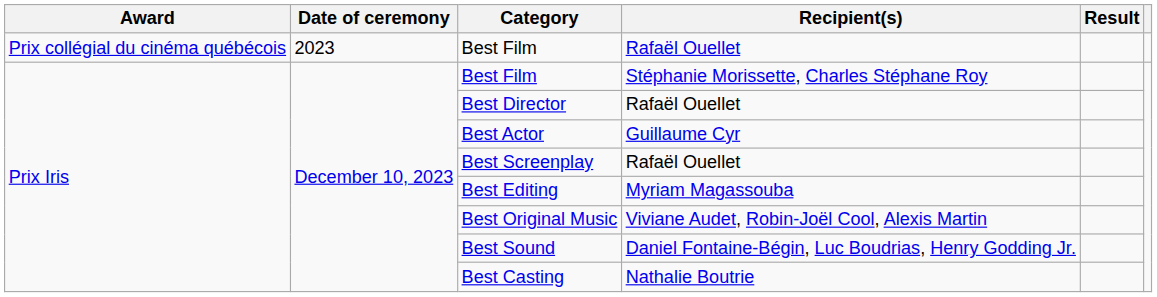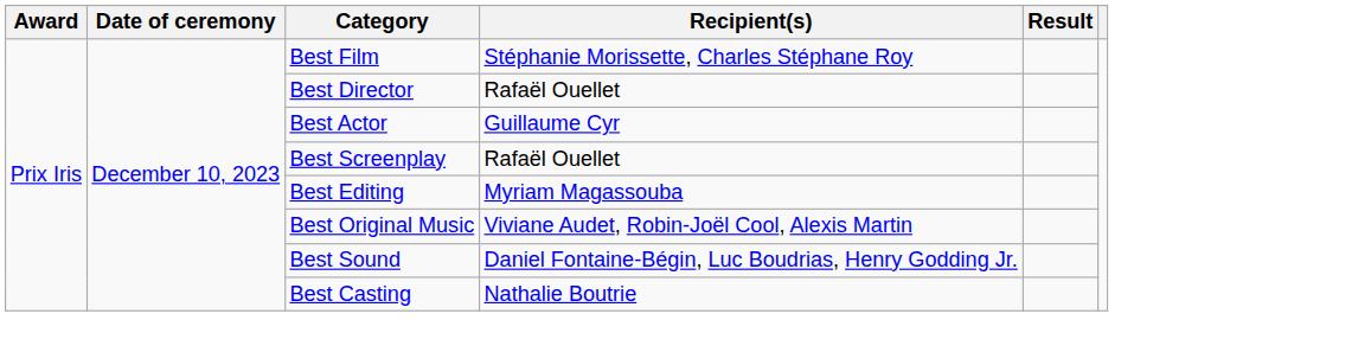- row: Prix collégial du cinéma québécois | 2023 | Best Film | Rafaël Ouellet
